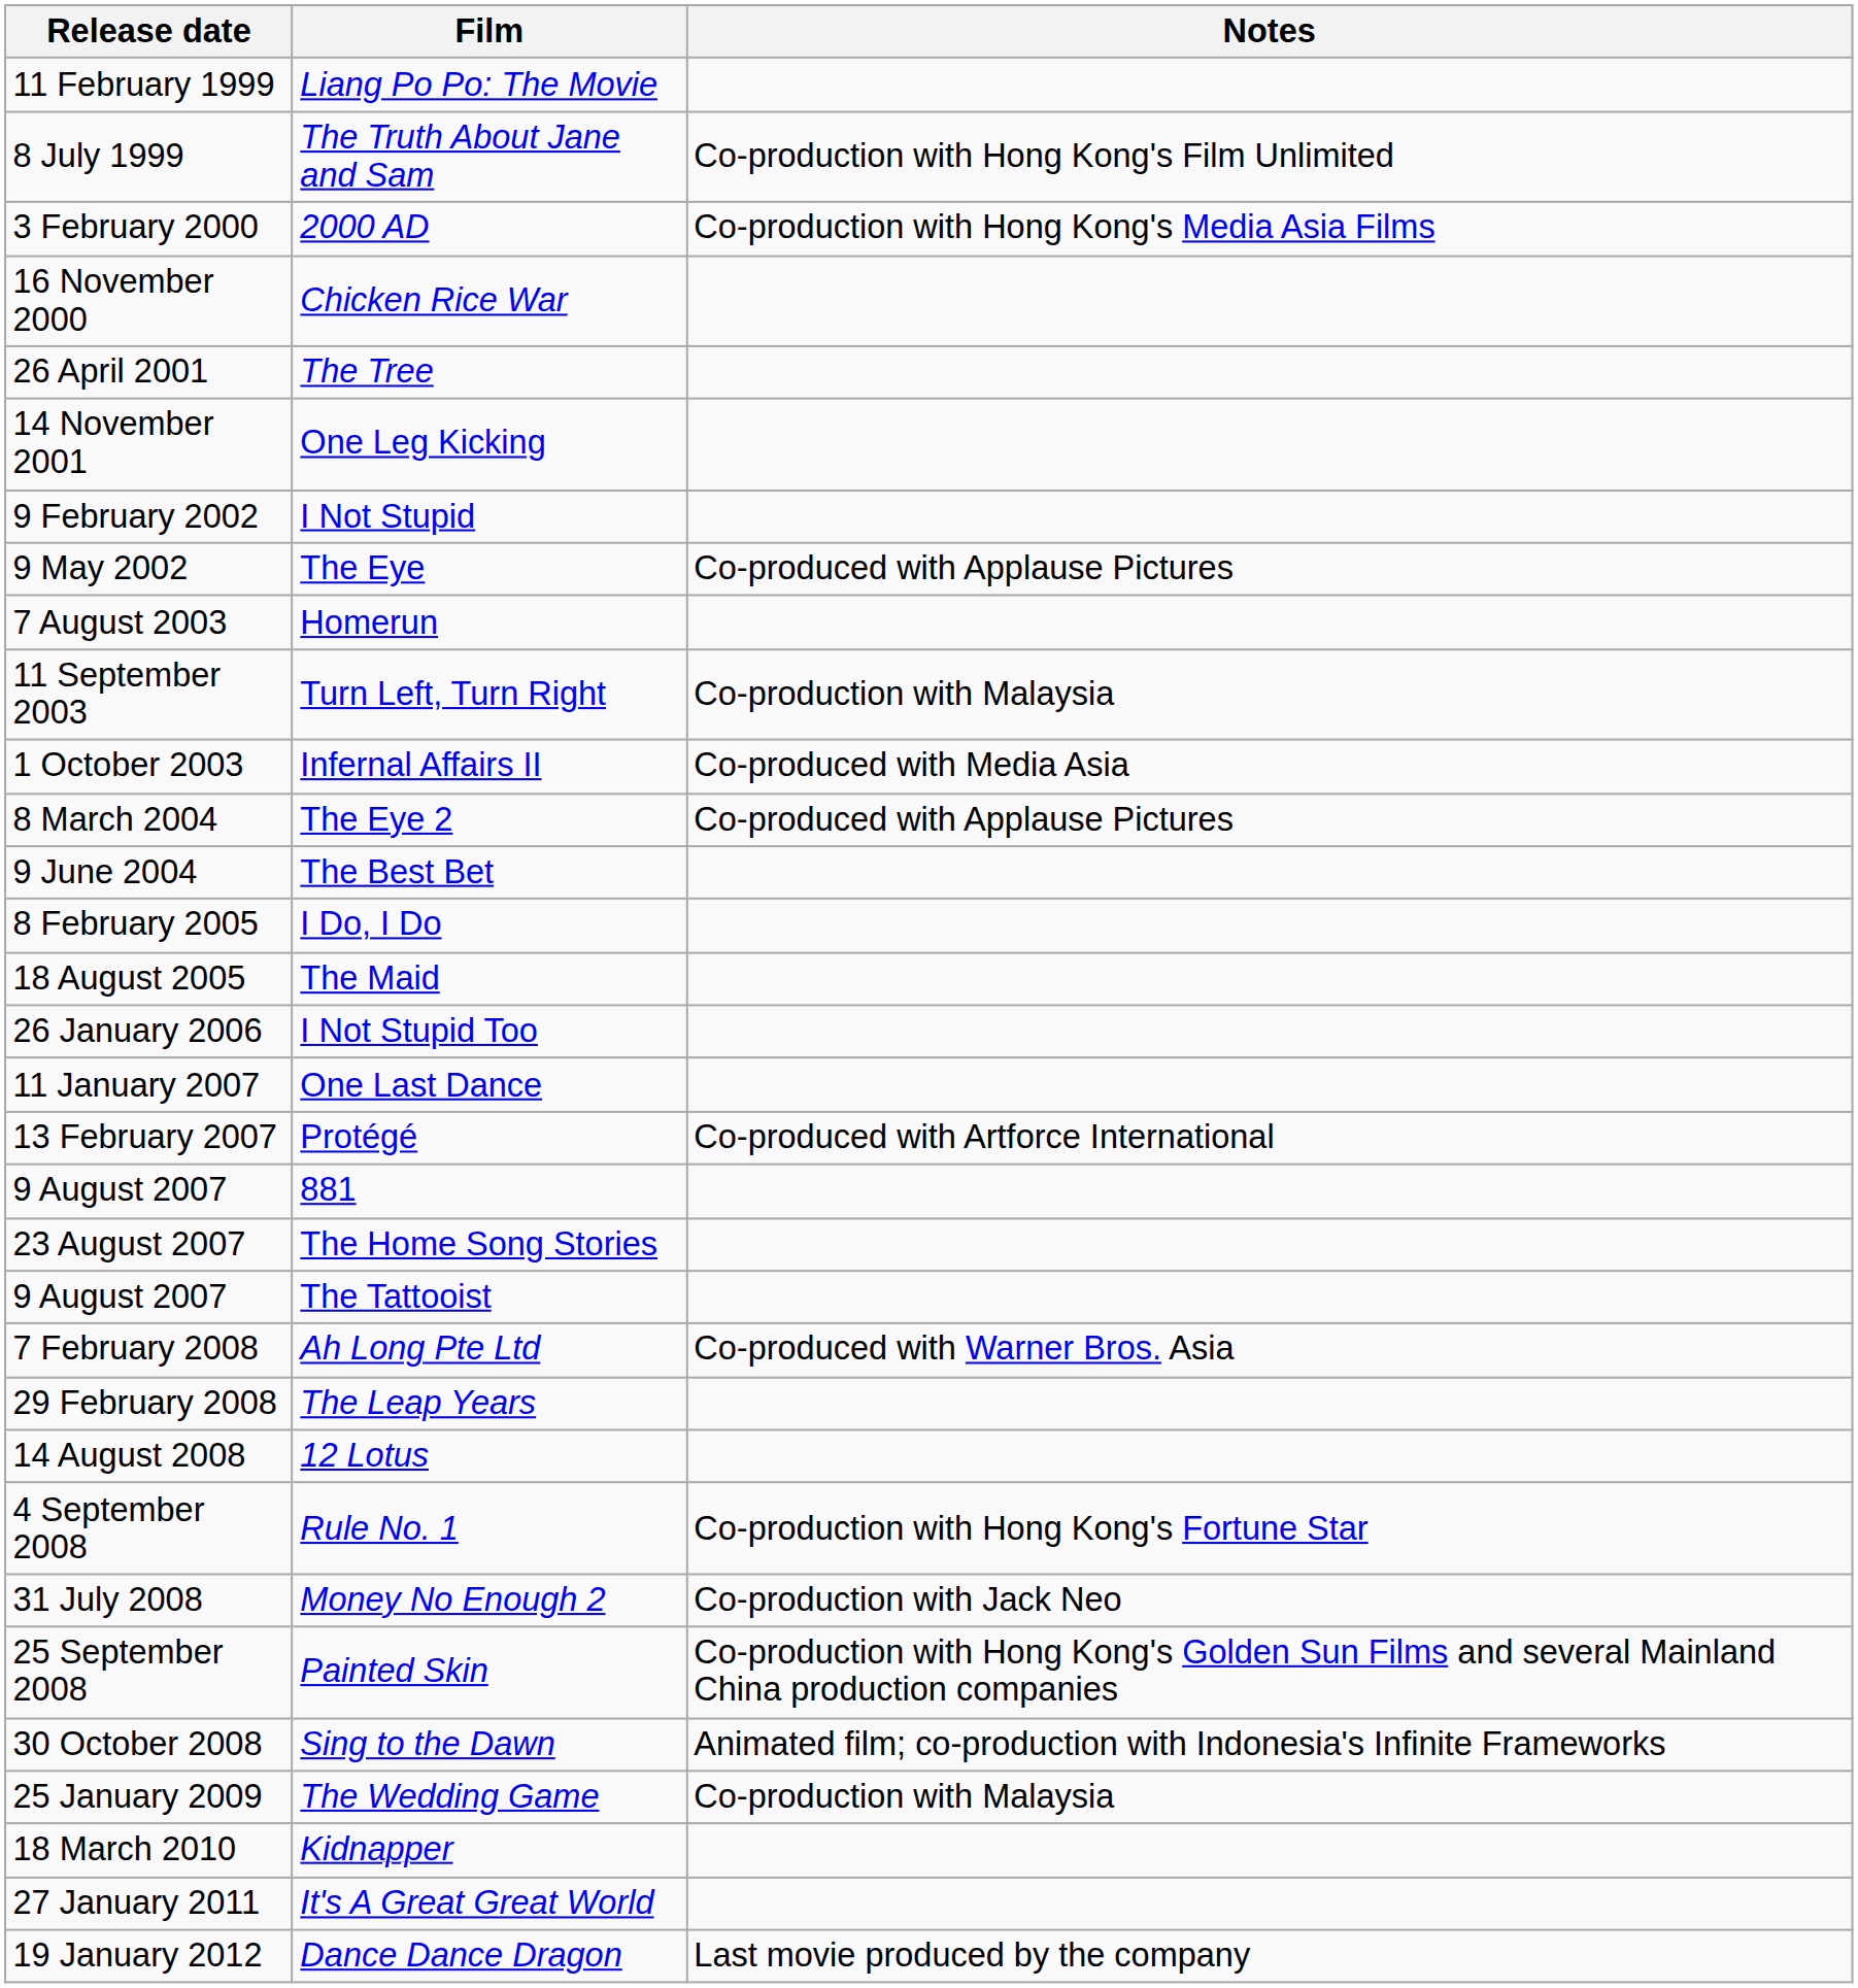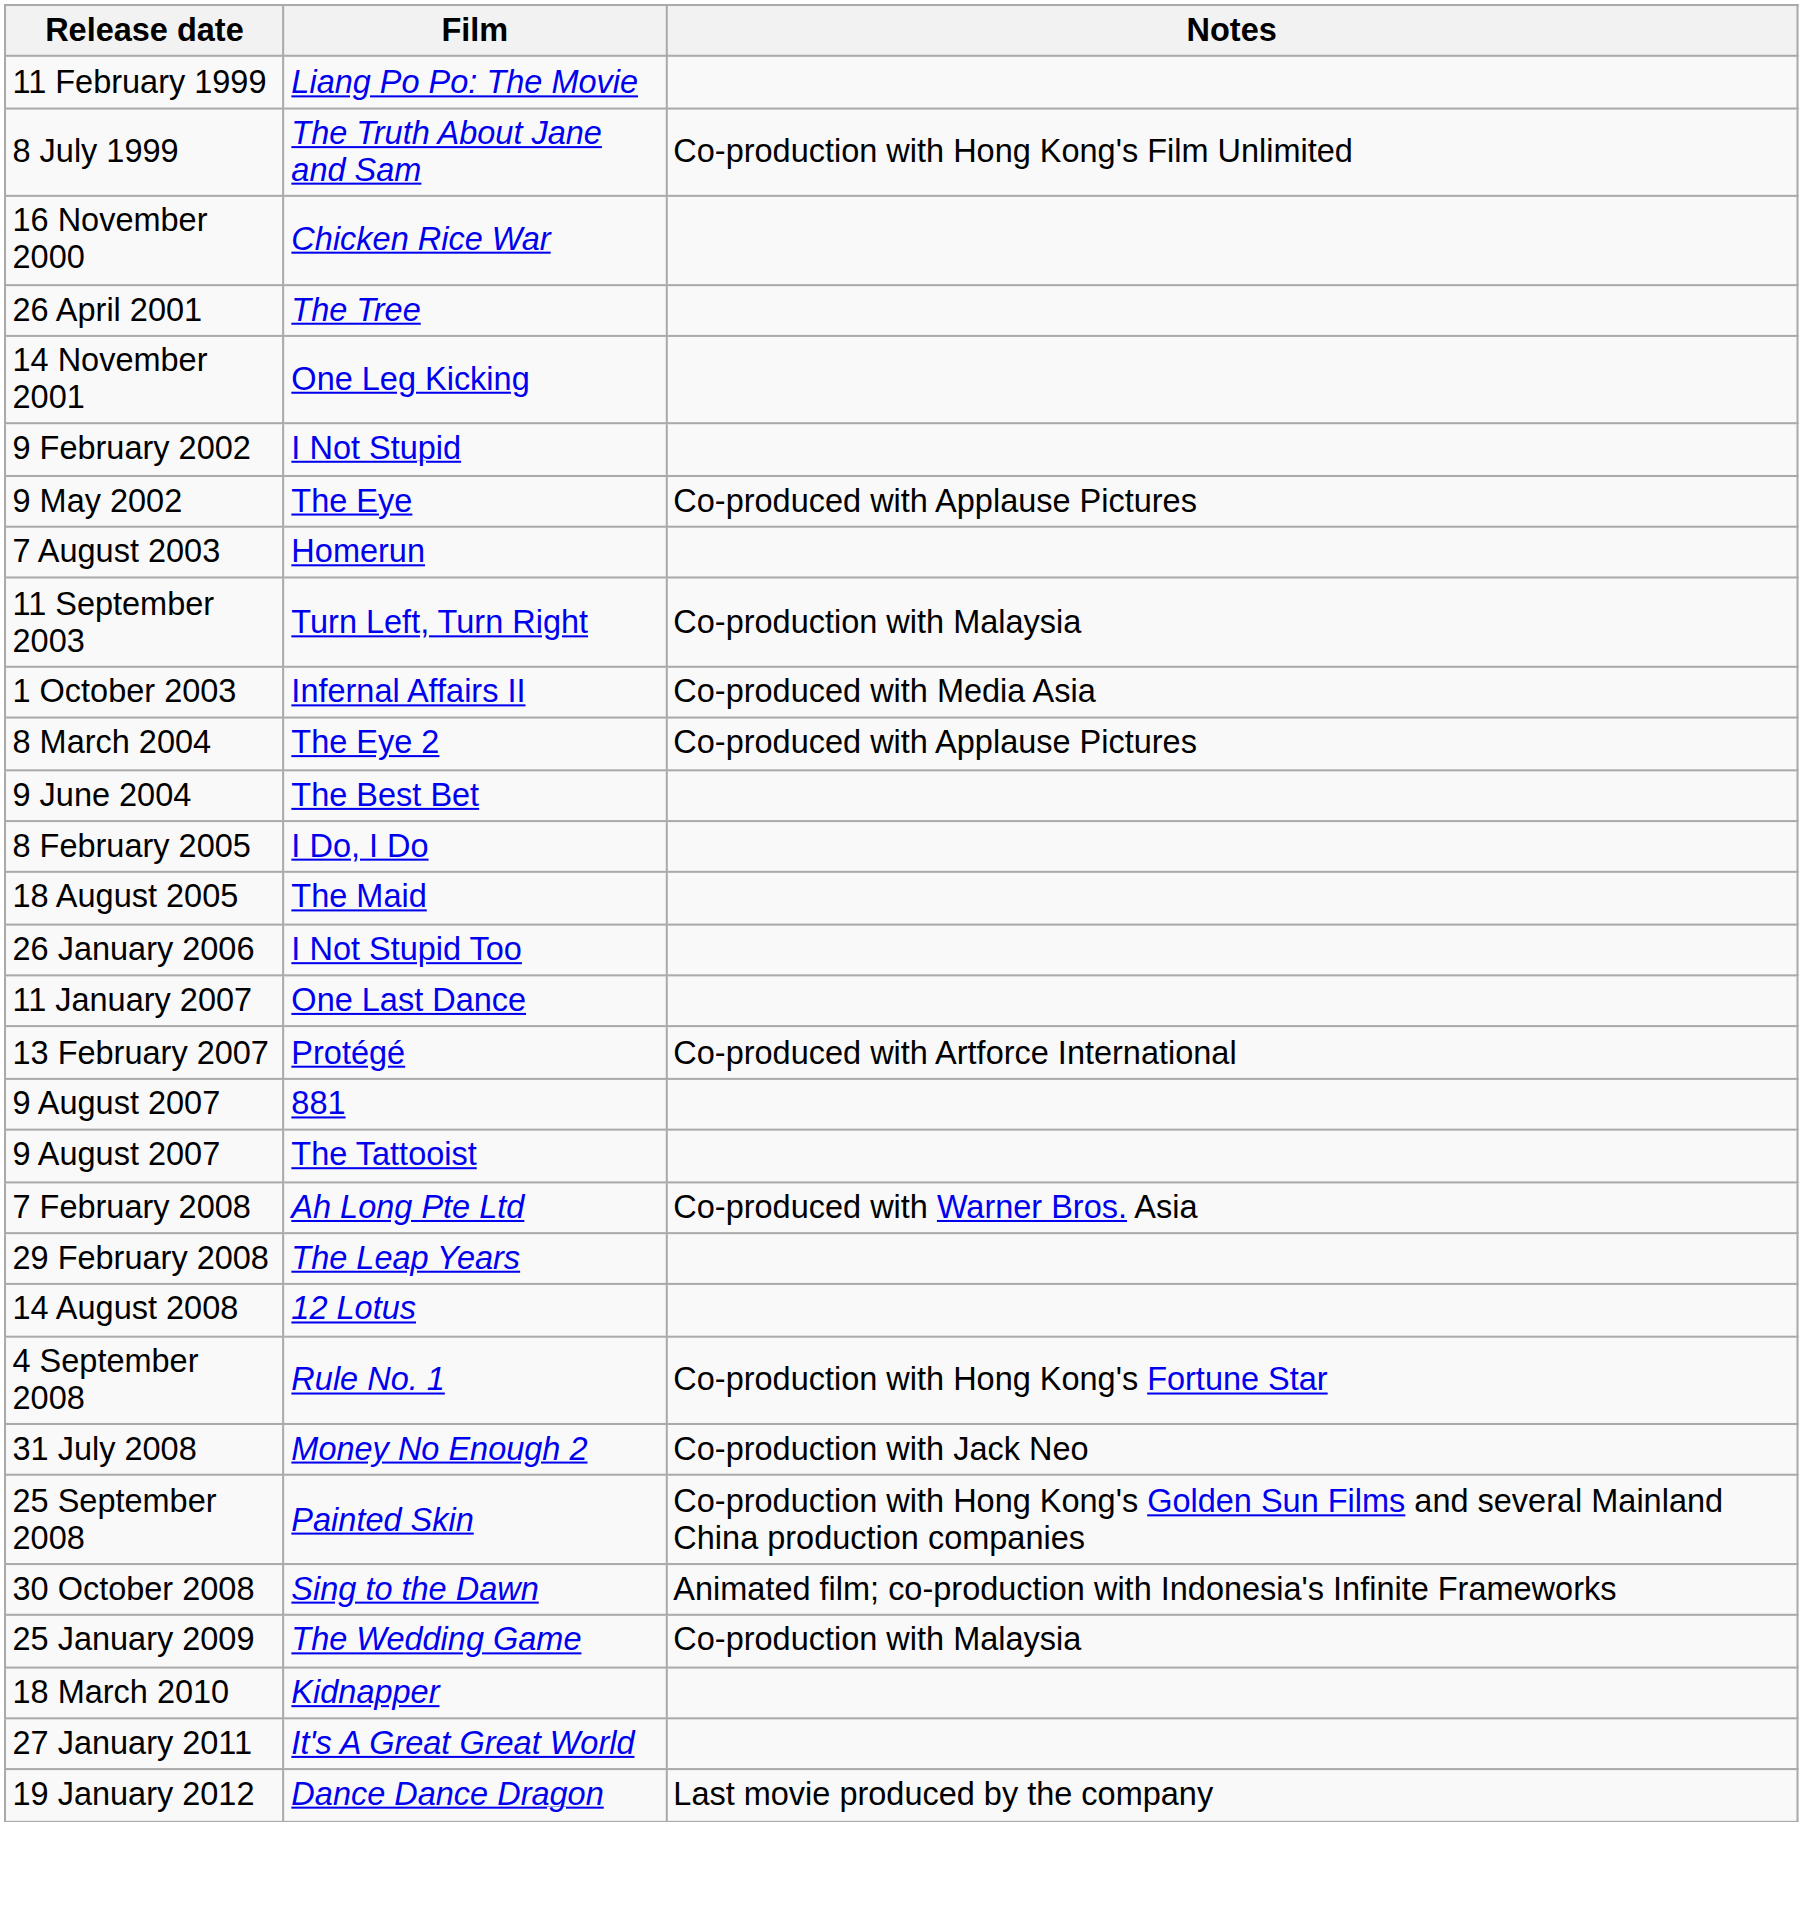- row: 3 February 2000 | 2000 AD | Co-production with Hong Kong's Media Asia Films
- row: 23 August 2007 | The Home Song Stories
